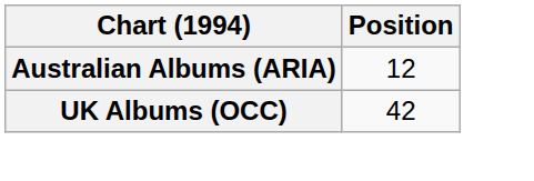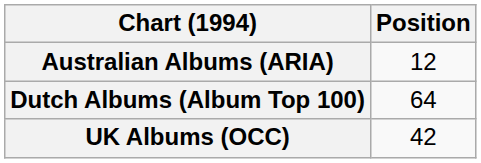+ row: Dutch Albums (Album Top 100) | 64
